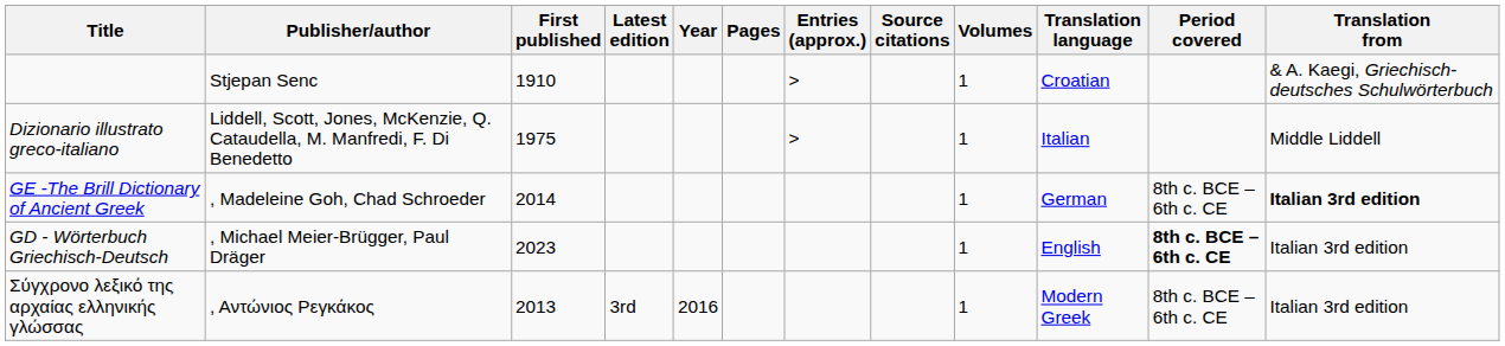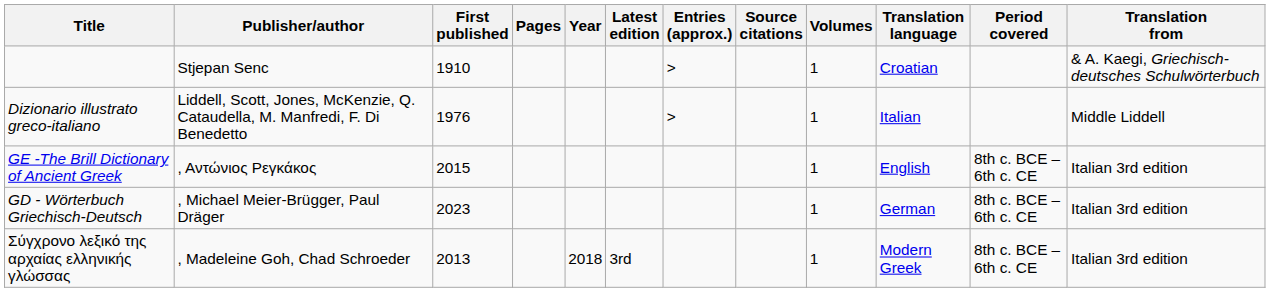columns swapped: Latest edition <-> Pages
Dizionario illustrato greco-italiano | First published: 1975 -> 1976
GE -The Brill Dictionary of Ancient Greek | Publisher/author: , Madeleine Goh, Chad Schroeder -> , Αντώνιος Ρεγκάκος
GE -The Brill Dictionary of Ancient Greek | First published: 2014 -> 2015
GE -The Brill Dictionary of Ancient Greek | Translation language: German -> English
GE -The Brill Dictionary of Ancient Greek | Translation from: bold -> normal
GD - Wörterbuch Griechisch-Deutsch | Translation language: English -> German
GD - Wörterbuch Griechisch-Deutsch | Period covered: bold -> normal
Σύγχρονο λεξικό της αρχαίας ελληνικής γλώσσας | Publisher/author: , Αντώνιος Ρεγκάκος -> , Madeleine Goh, Chad Schroeder
Σύγχρονο λεξικό της αρχαίας ελληνικής γλώσσας | Year: 2016 -> 2018
